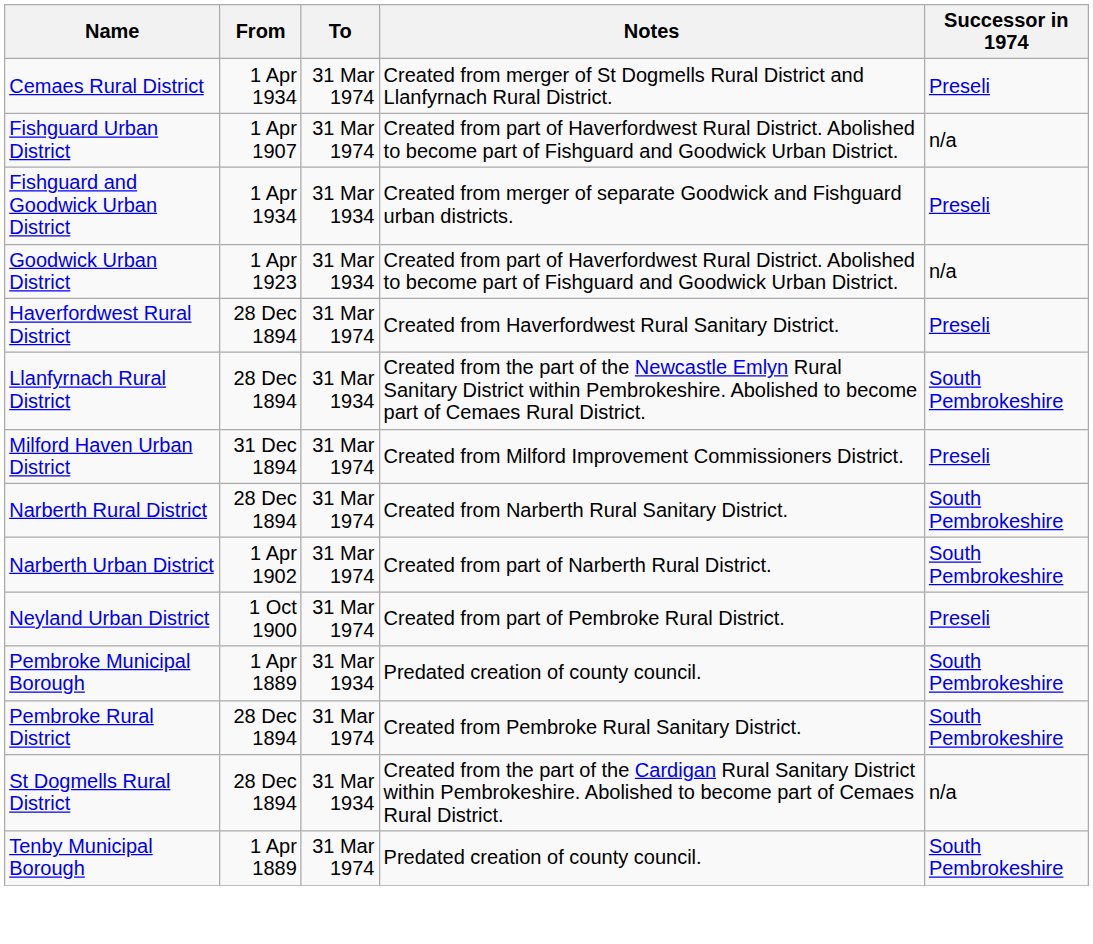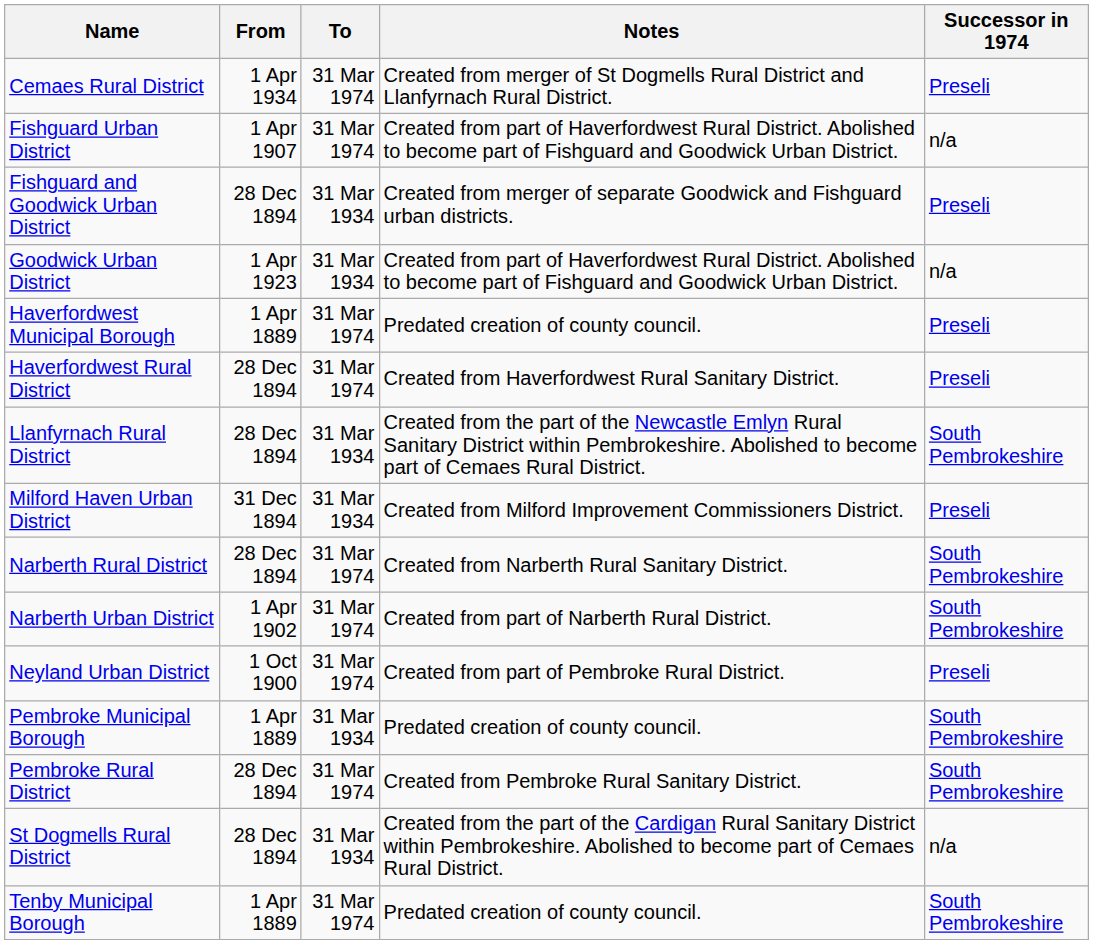Fishguard and Goodwick Urban District | From: 1 Apr 1934 -> 28 Dec 1894
+ row: Haverfordwest Municipal Borough | 1 Apr 1889 | 31 Mar 1974 | Predated creation of county council. | Preseli
Milford Haven Urban District | To: 31 Mar 1974 -> 31 Mar 1934
